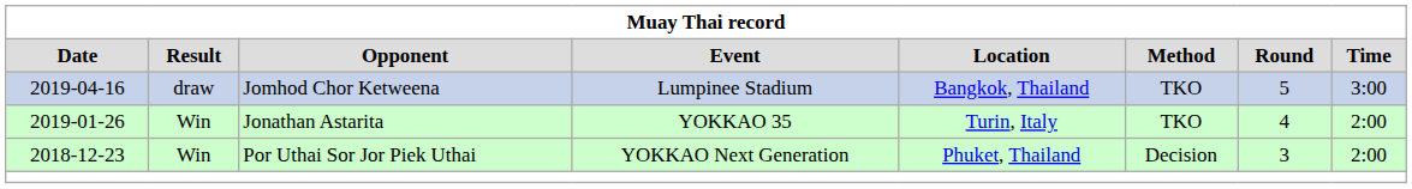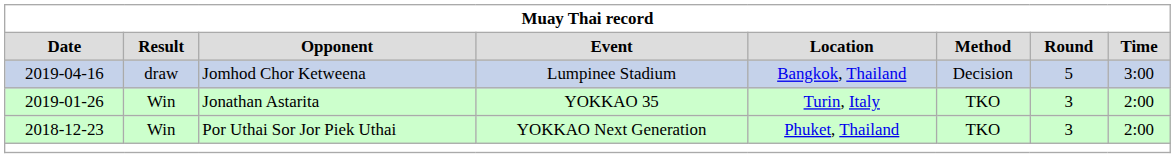Jomhod Chor Ketweena | Method: TKO -> Decision
Jonathan Astarita | Round: 4 -> 3
Por Uthai Sor Jor Piek Uthai | Method: Decision -> TKO
